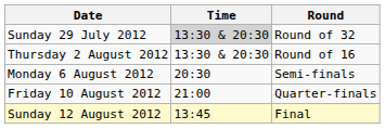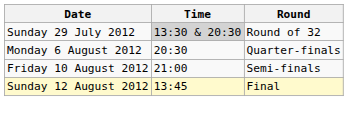- row: Thursday 2 August 2012 | 13:30 & 20:30 | Round of 16
Monday 6 August 2012 | Round: Semi-finals -> Quarter-finals
Friday 10 August 2012 | Round: Quarter-finals -> Semi-finals
